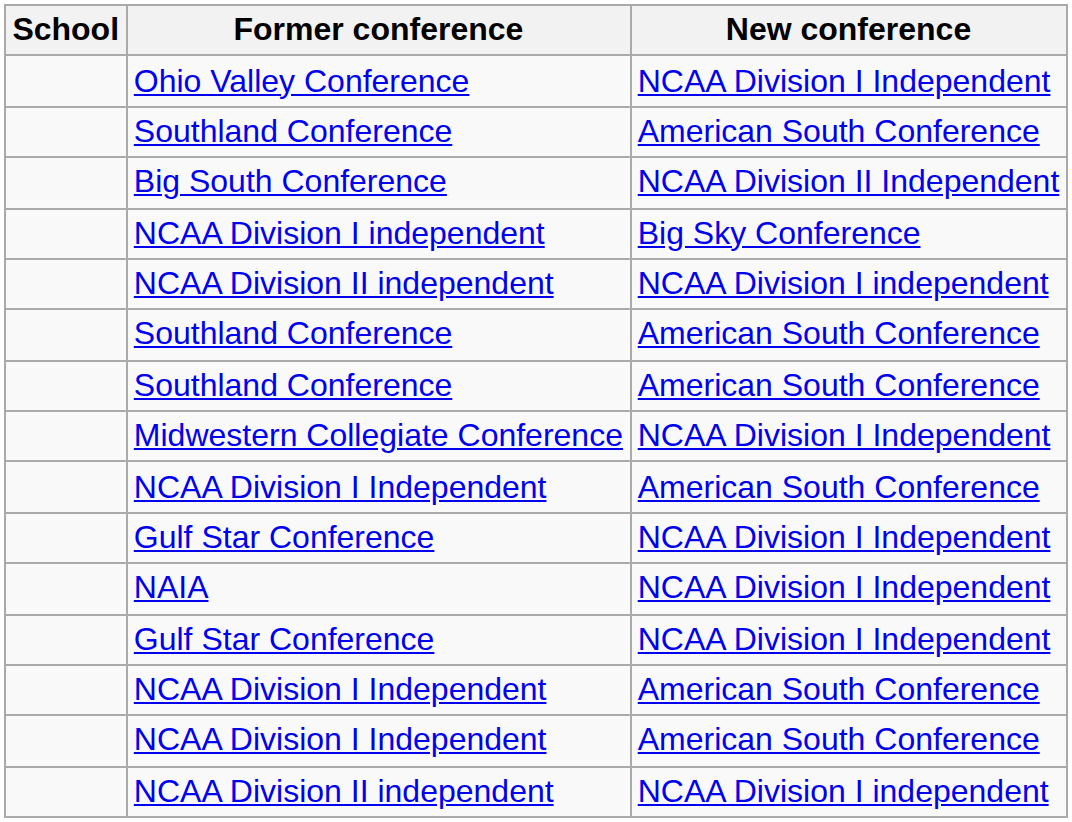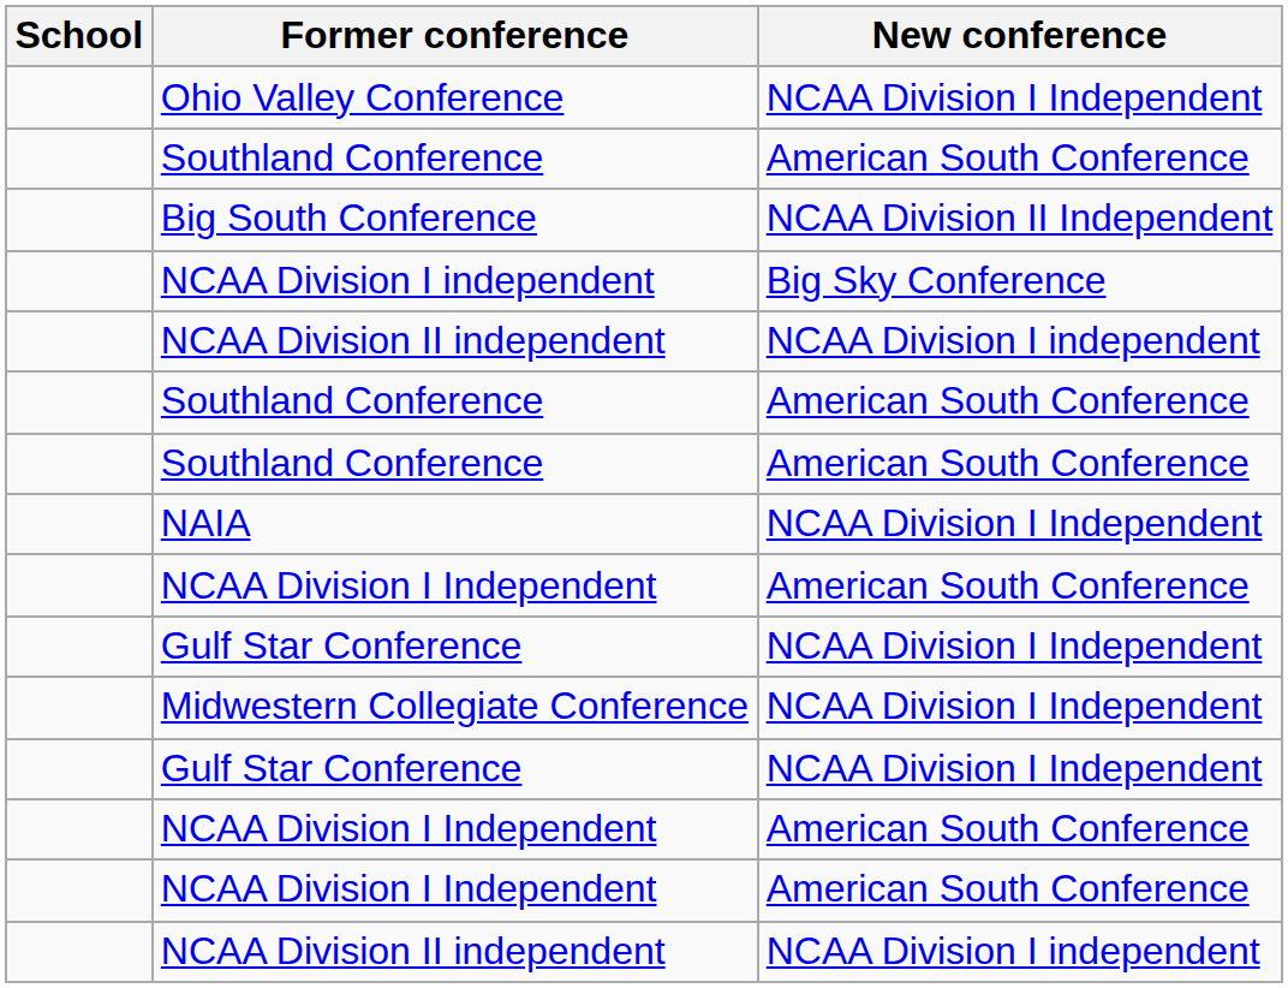rows swapped: NAIA <-> Midwestern Collegiate Conference
